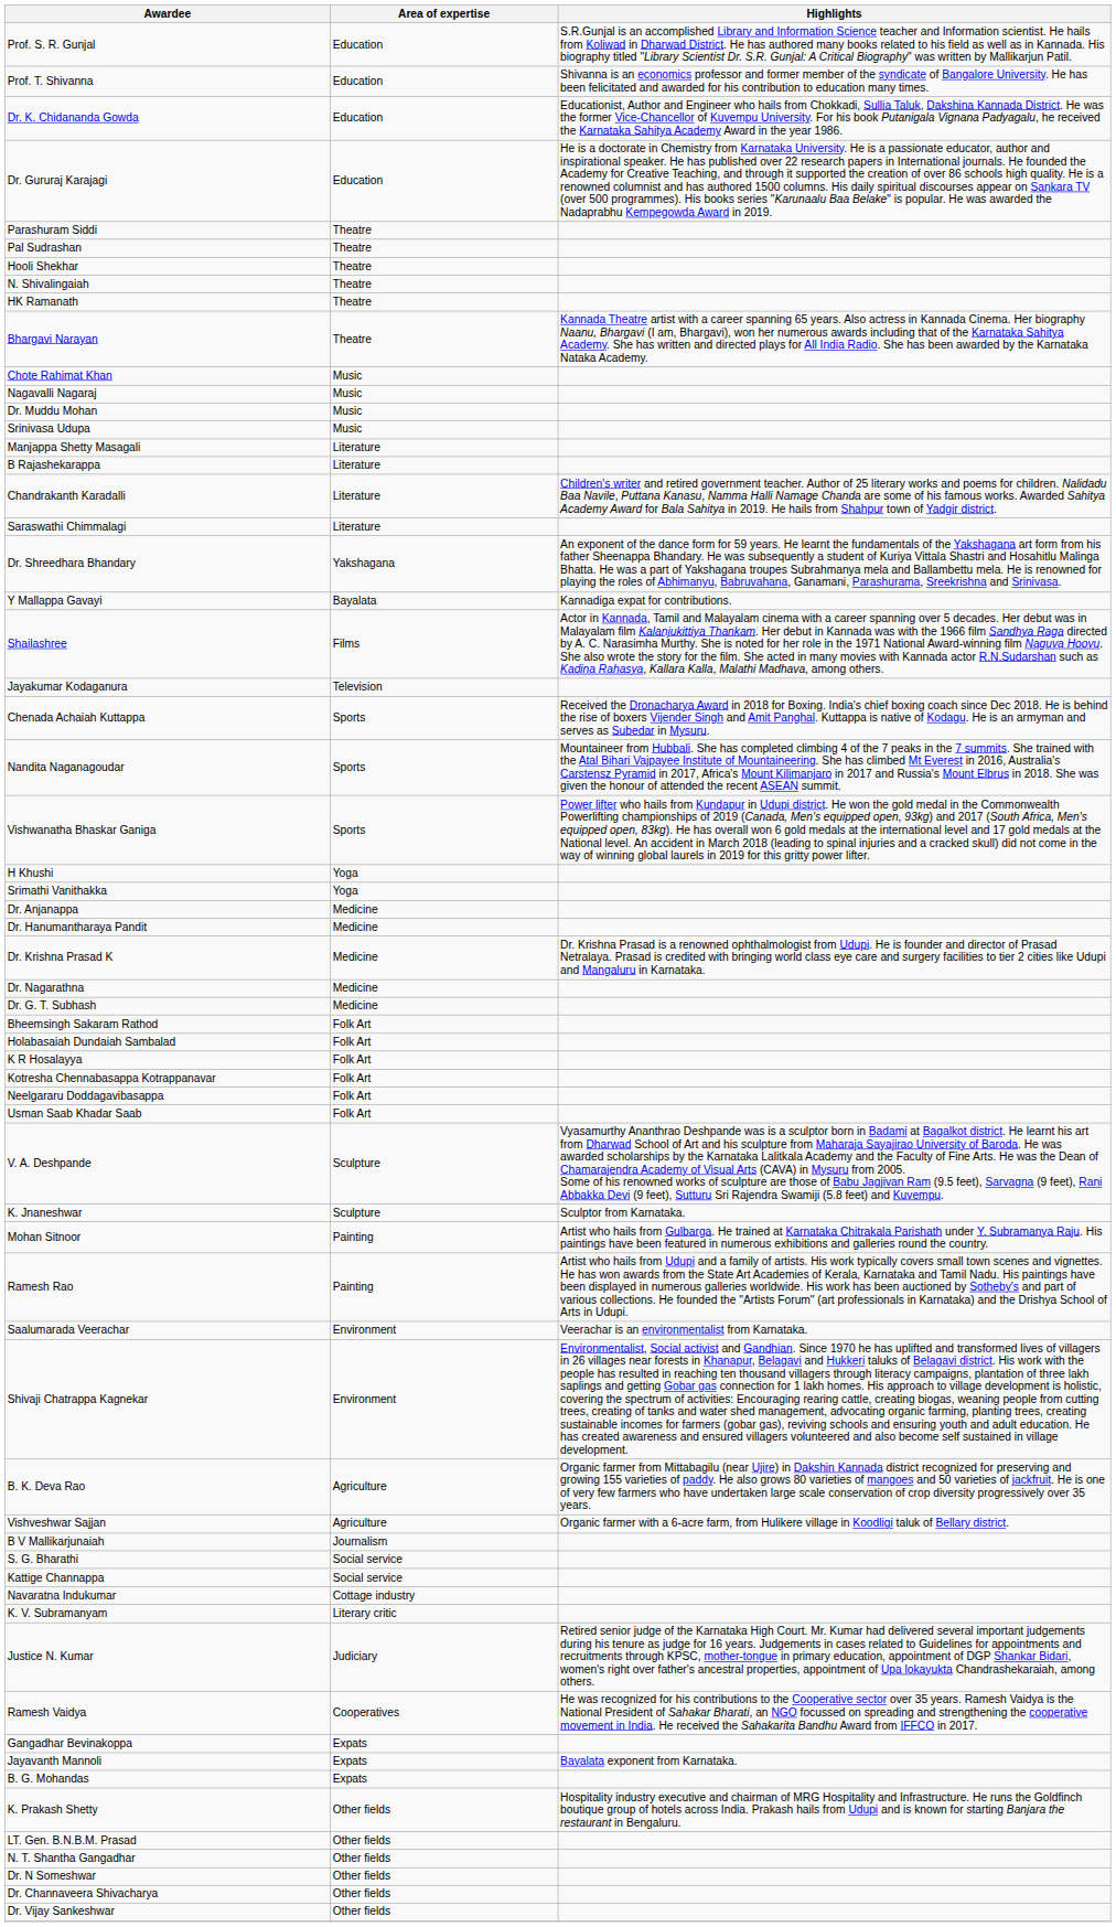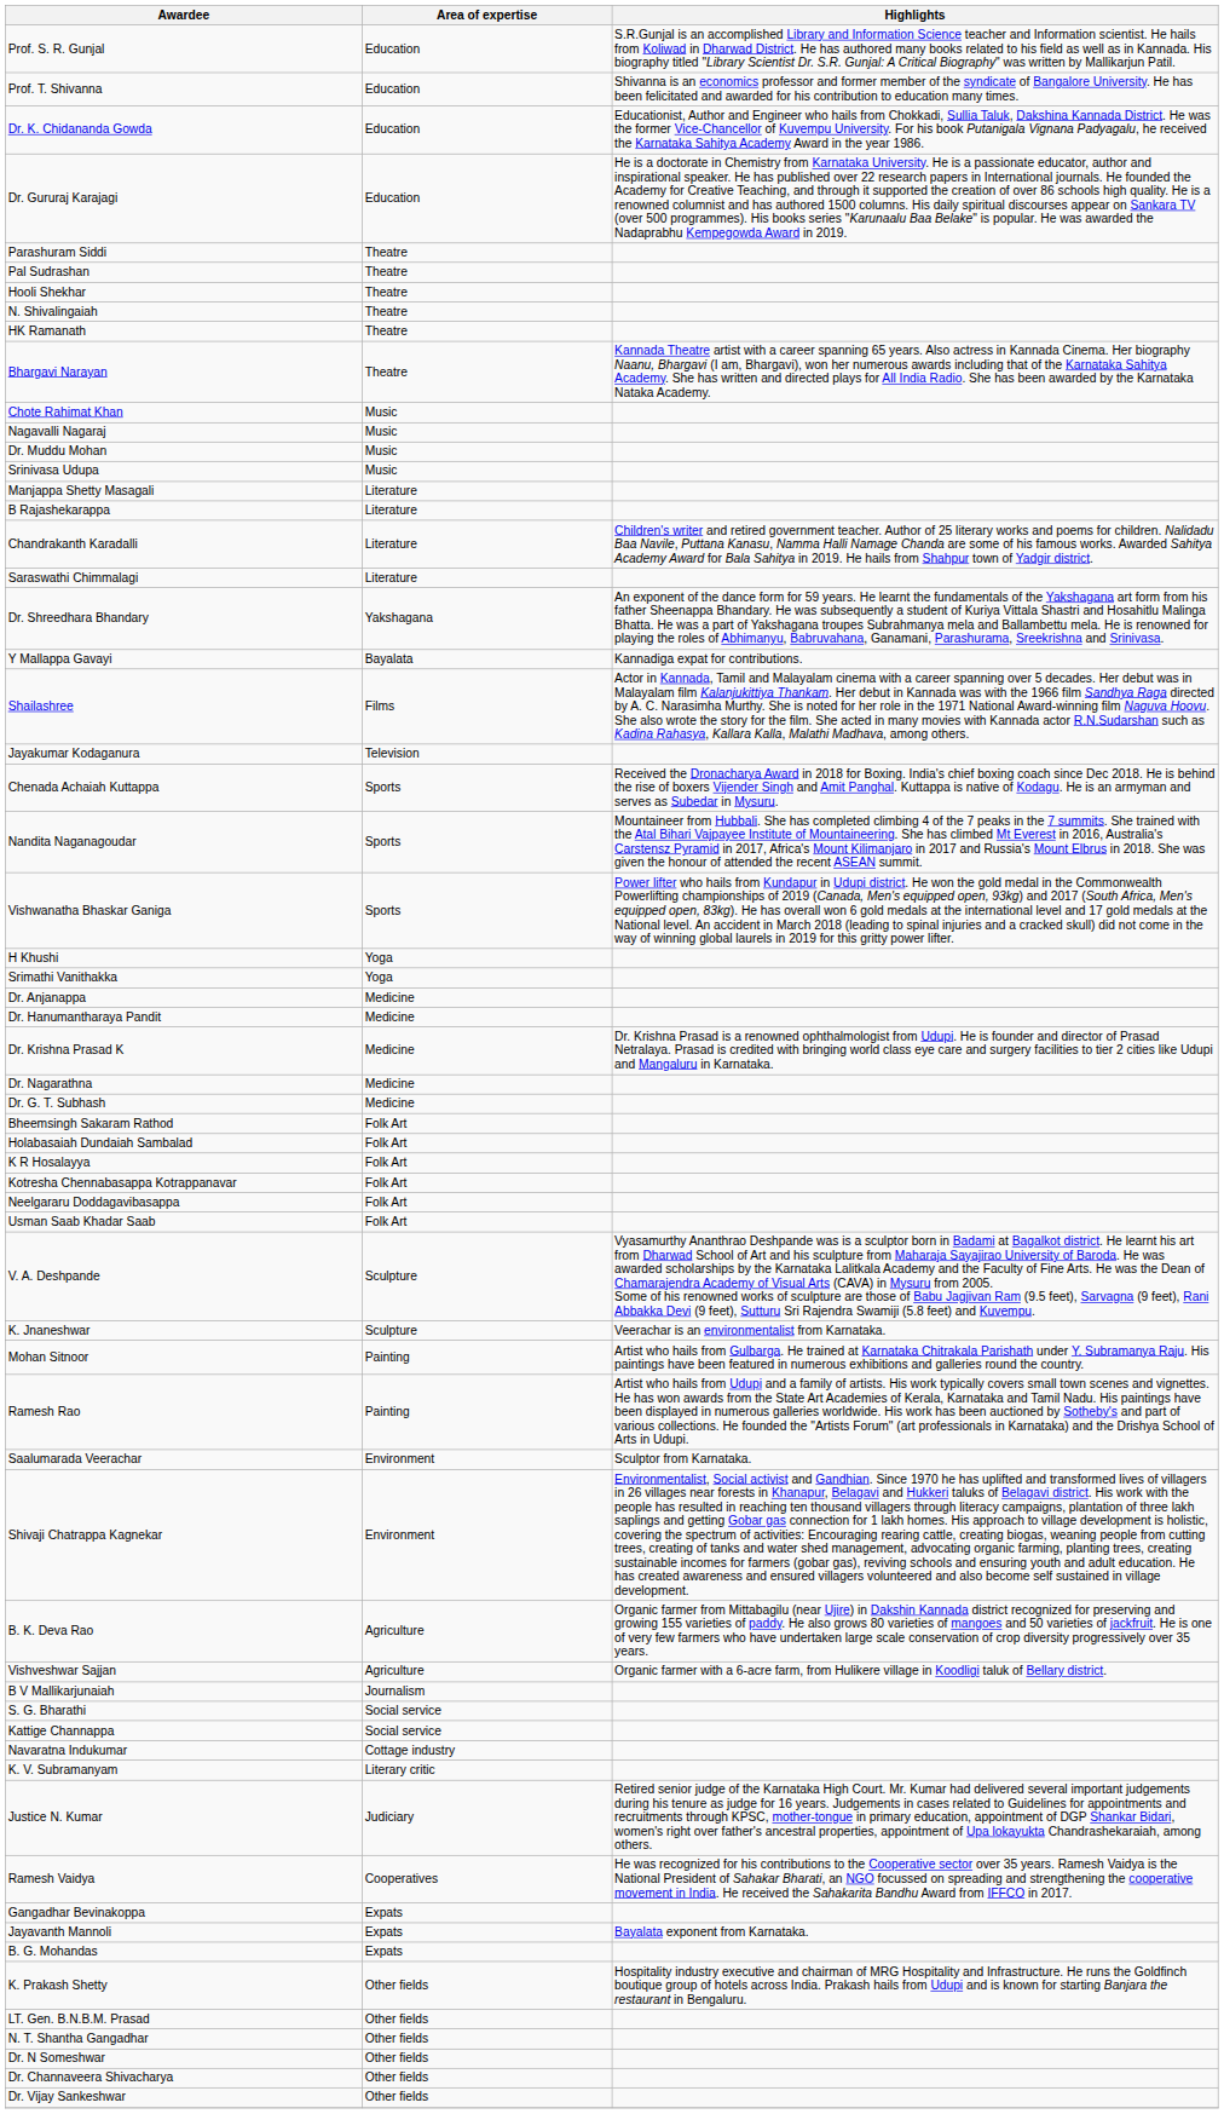K. Jnaneshwar | Highlights: Sculptor from Karnataka. -> Veerachar is an environmentalist from Karnataka.
Saalumarada Veerachar | Highlights: Veerachar is an environmentalist from Karnataka. -> Sculptor from Karnataka.
